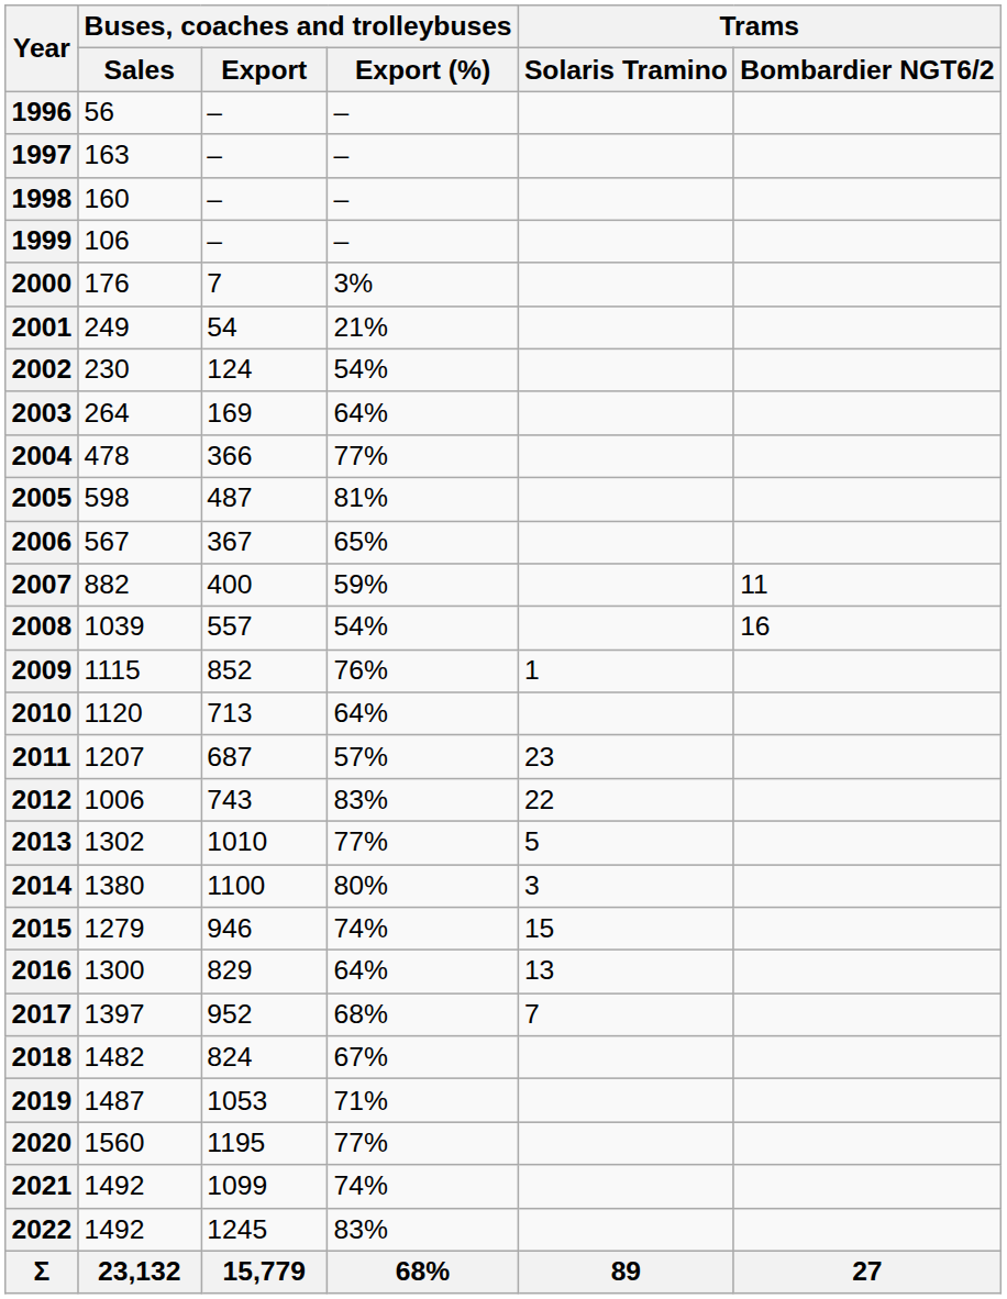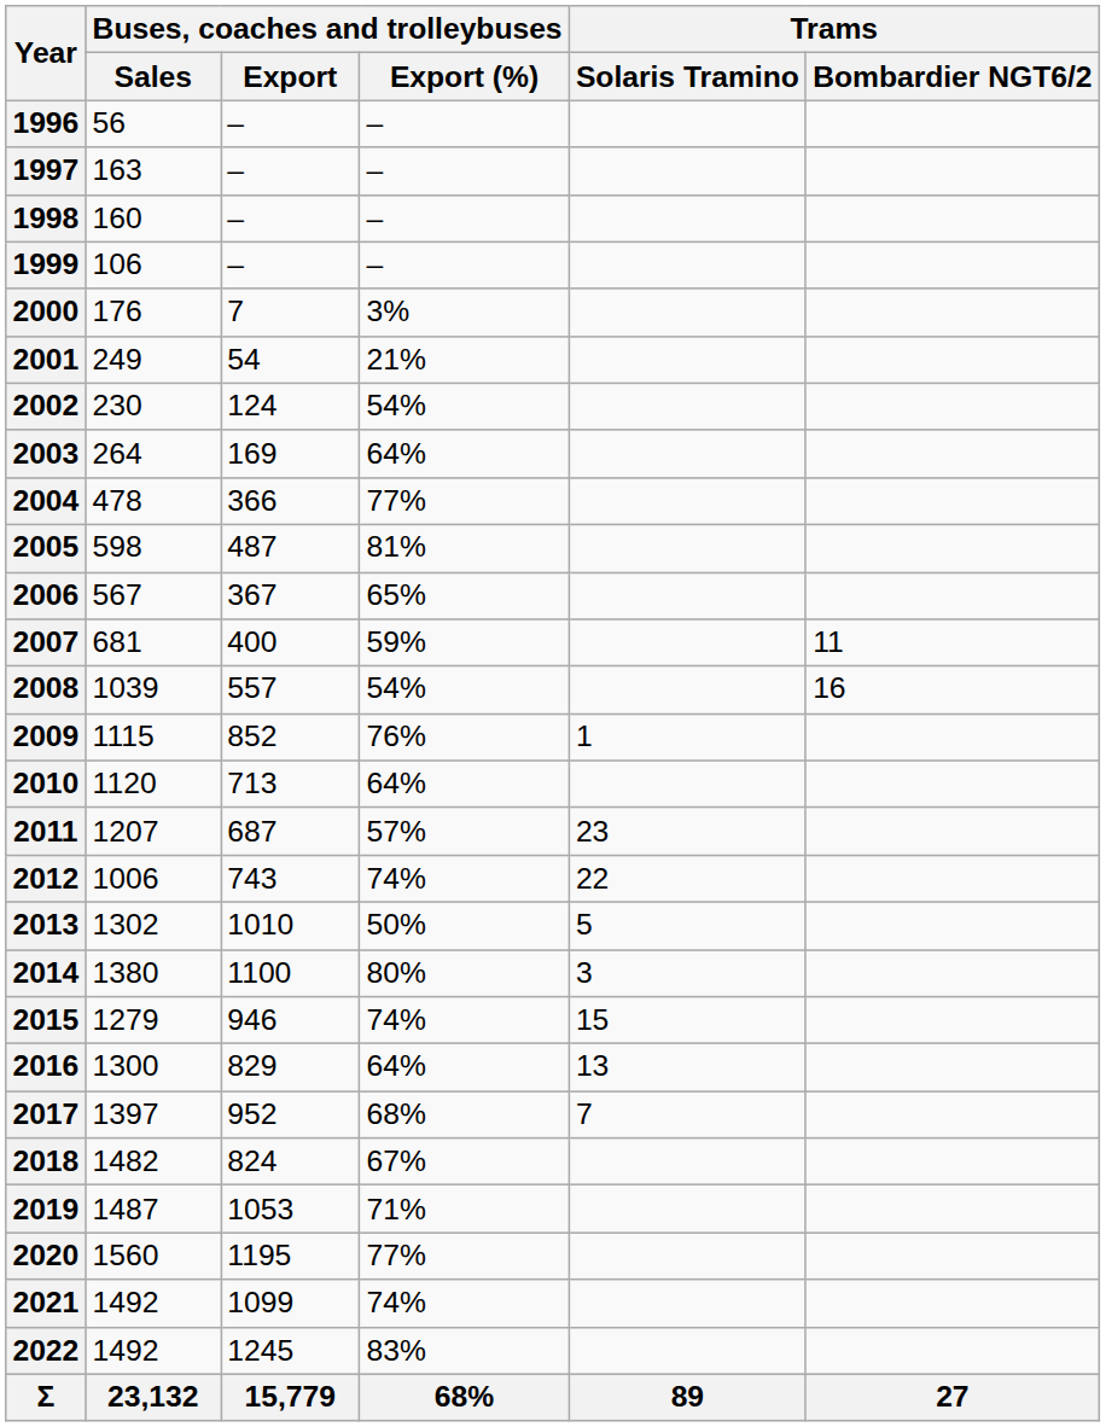2007 | Buses, coaches and trolleybuses / Sales: 882 -> 681
2012 | Buses, coaches and trolleybuses / Export (%): 83% -> 74%
2013 | Buses, coaches and trolleybuses / Export (%): 77% -> 50%
